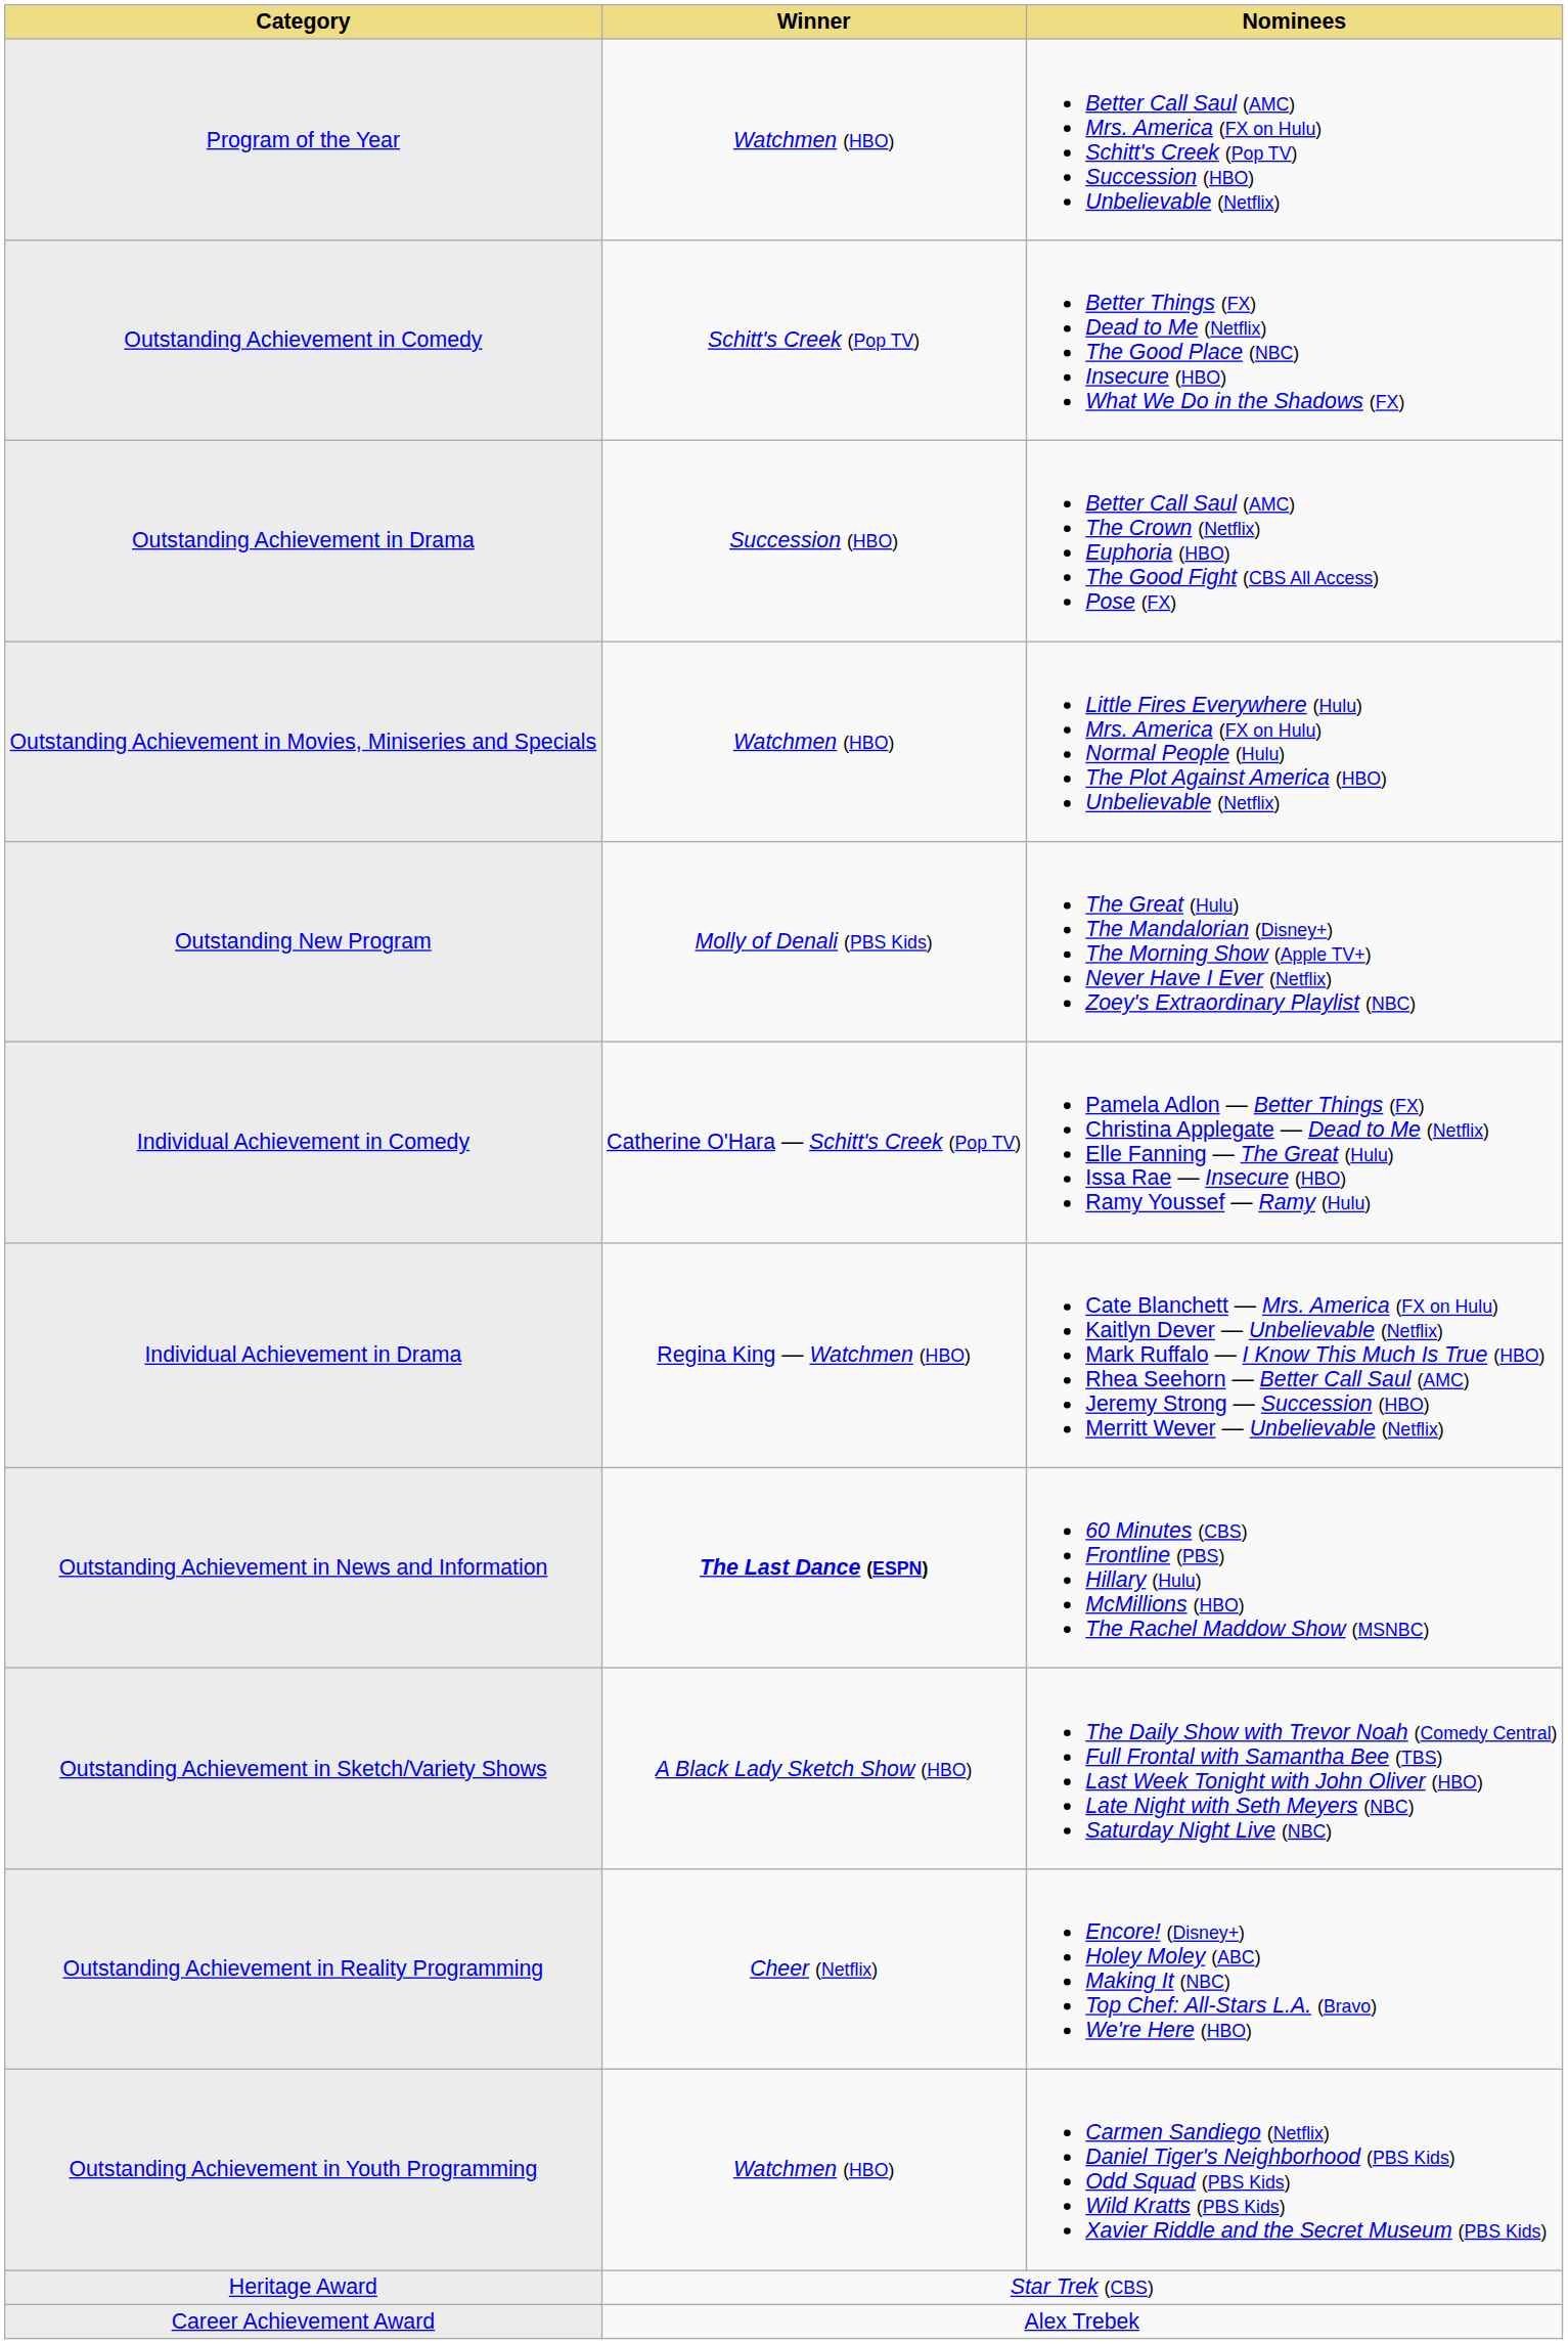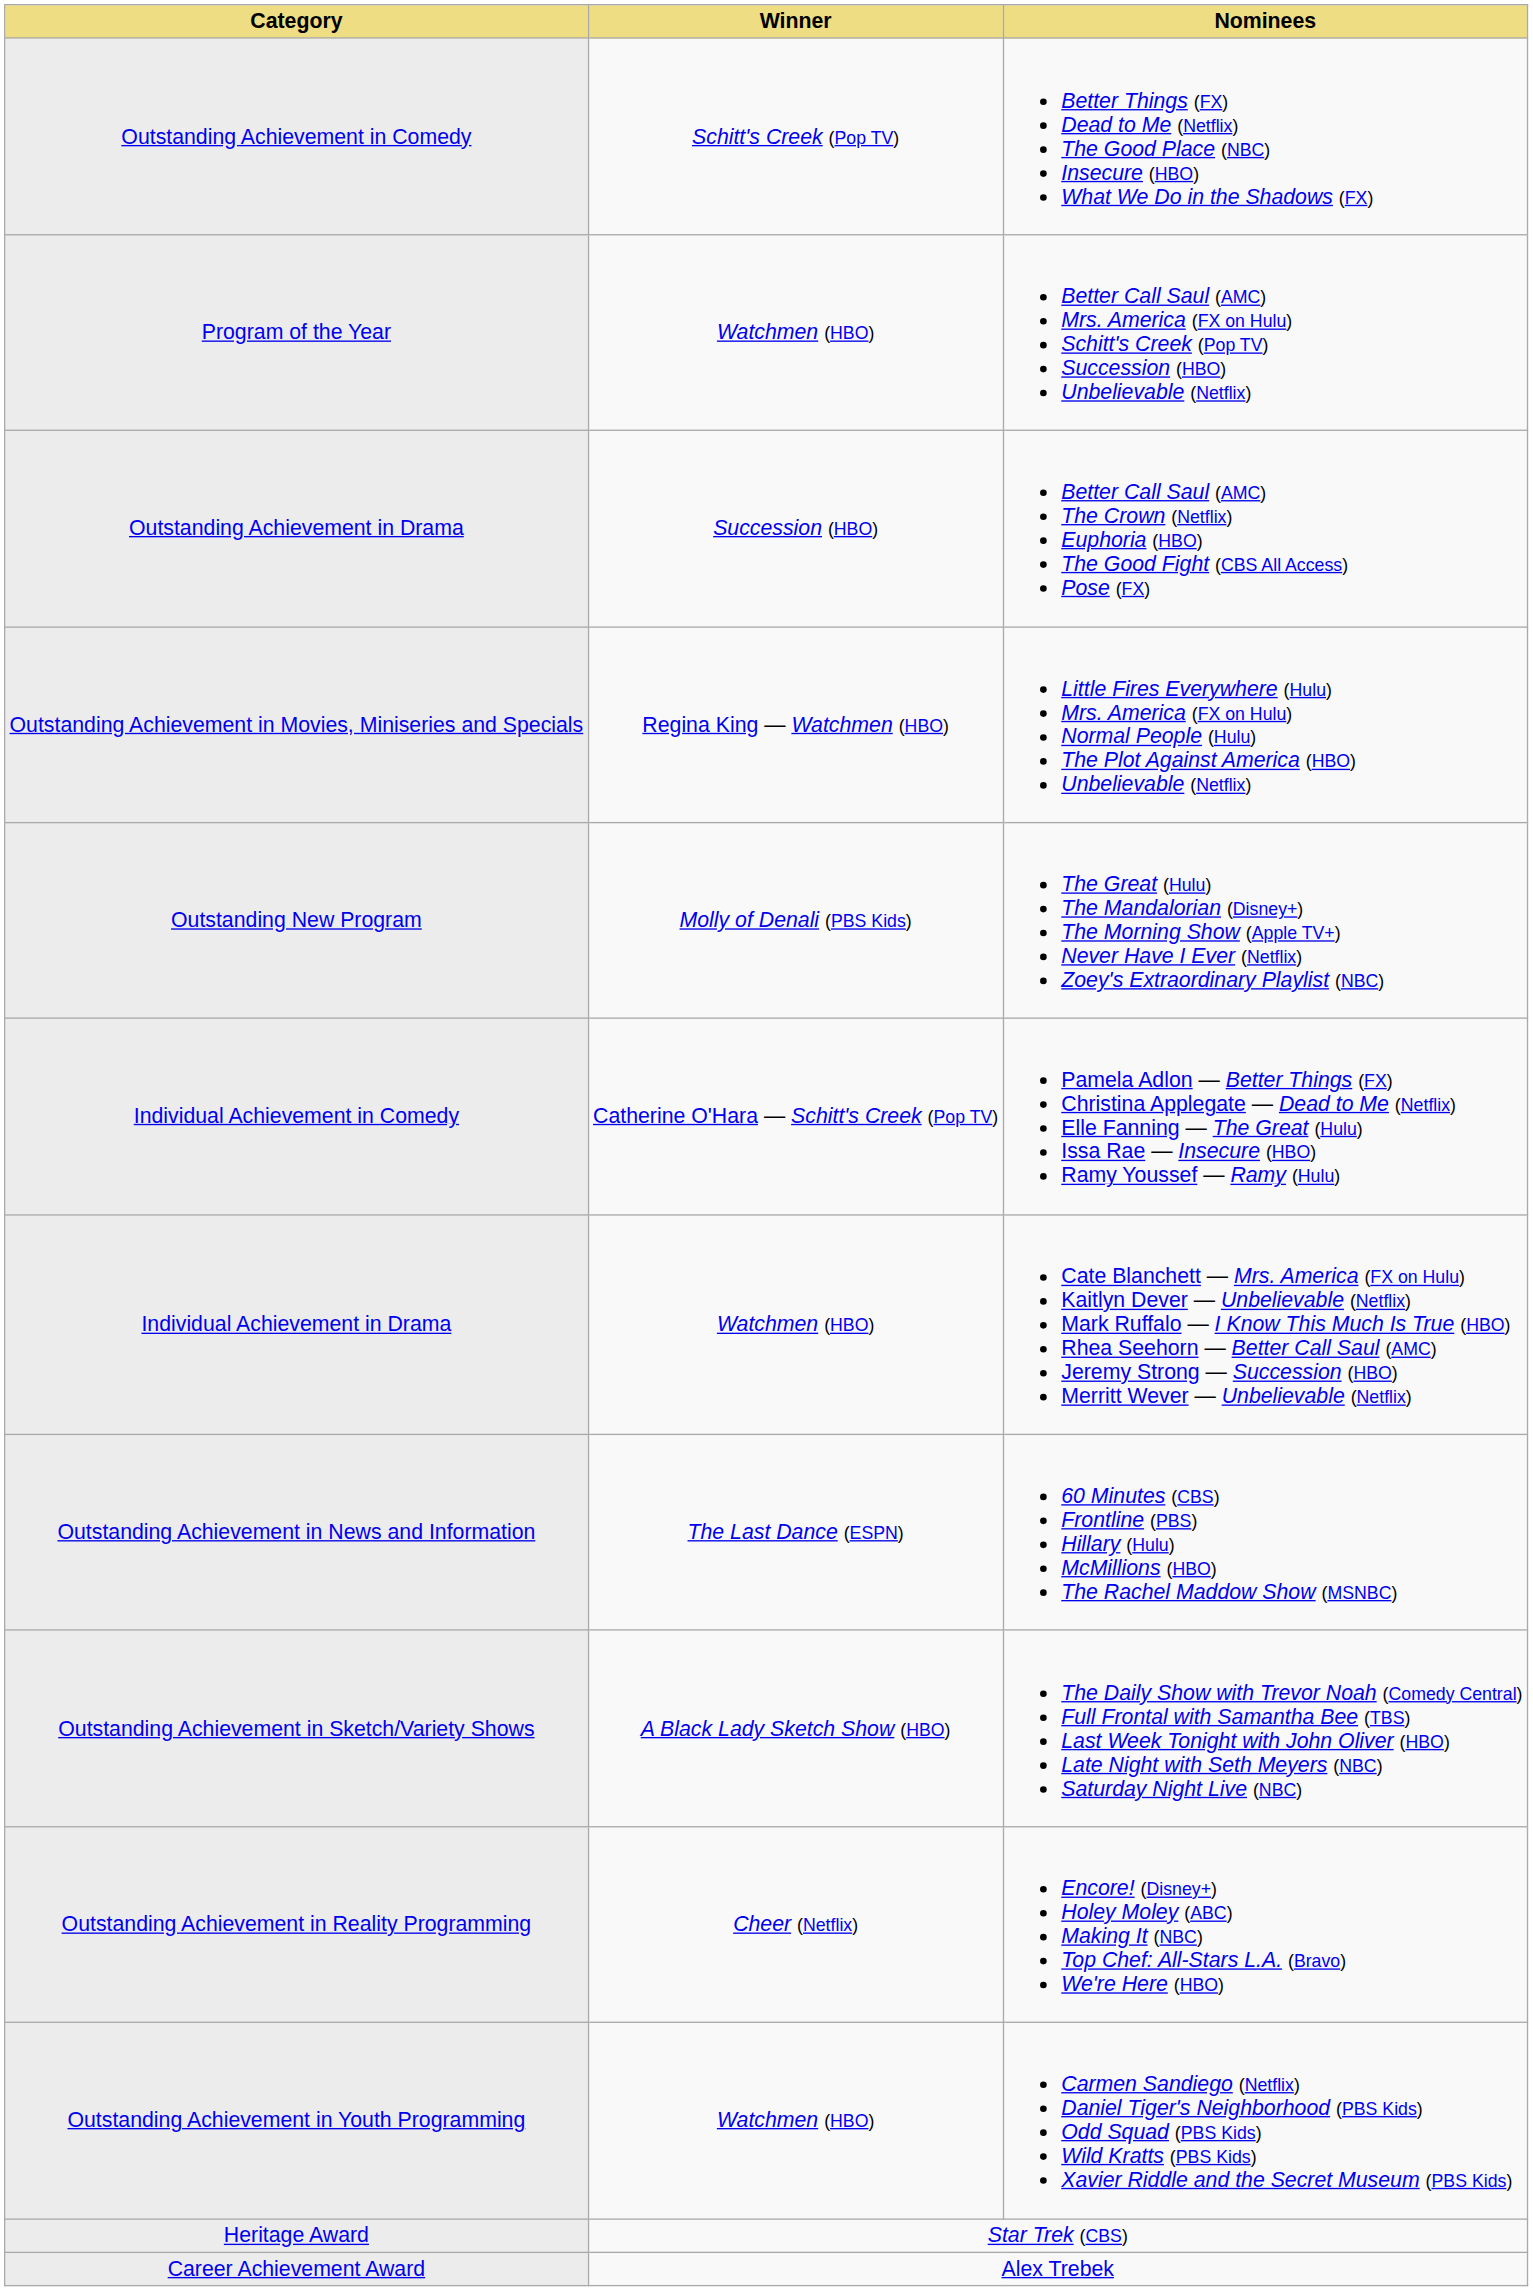rows swapped: Program of the Year <-> Outstanding Achievement in Comedy
Outstanding Achievement in Movies, Miniseries and Specials | Winner: Watchmen (HBO) -> Regina King — Watchmen (HBO)
Individual Achievement in Drama | Winner: Regina King — Watchmen (HBO) -> Watchmen (HBO)
Outstanding Achievement in News and Information | Winner: bold -> normal
